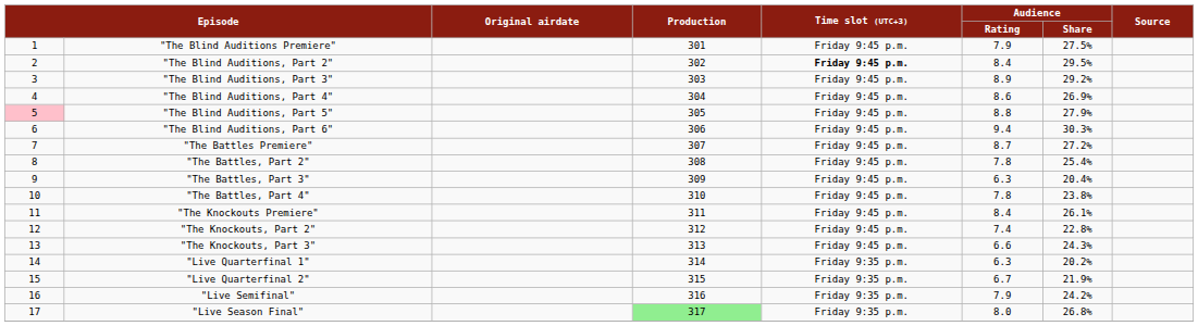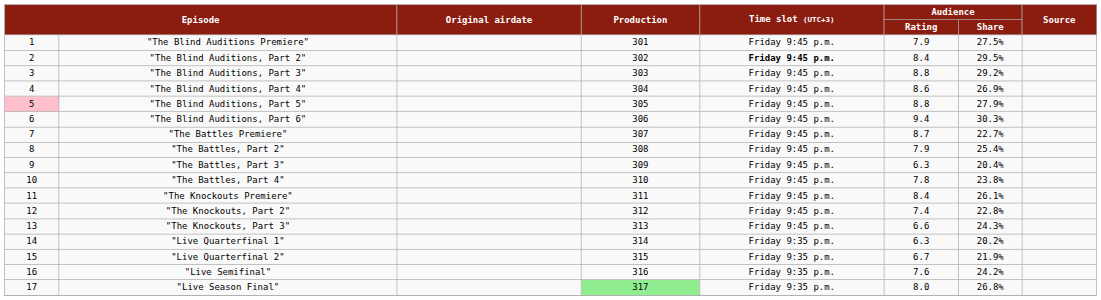"The Blind Auditions, Part 3" | Audience / Rating: 8.9 -> 8.8
"The Battles Premiere" | Audience / Share: 27.2% -> 22.7%
"The Battles, Part 2" | Audience / Rating: 7.8 -> 7.9
"Live Semifinal" | Audience / Rating: 7.9 -> 7.6
